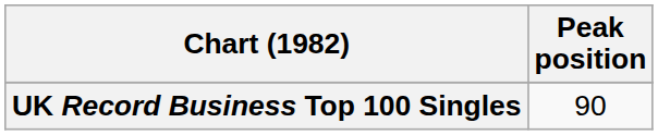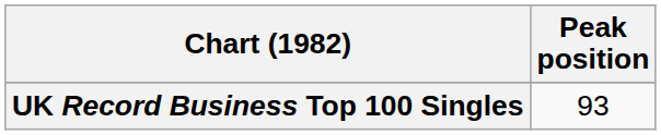UK Record Business Top 100 Singles | Peak position: 90 -> 93
